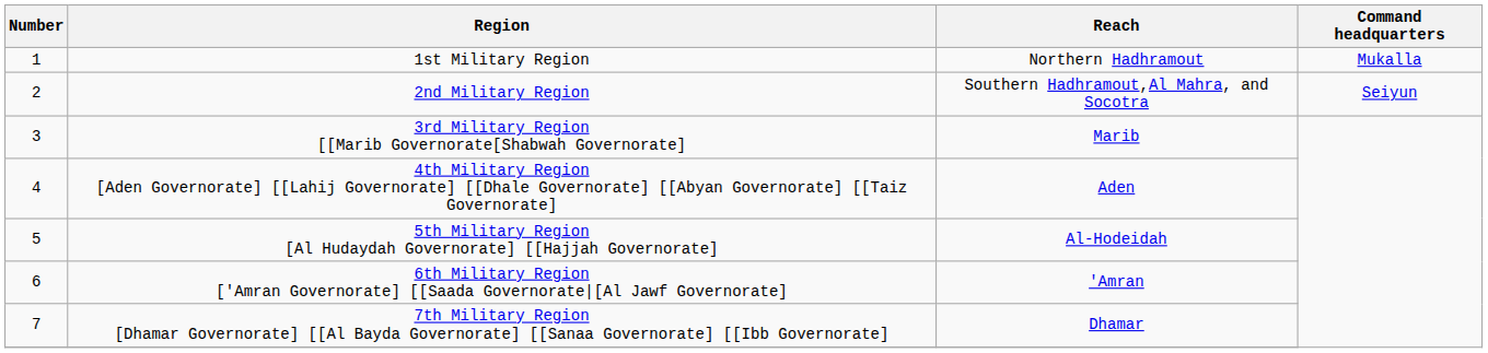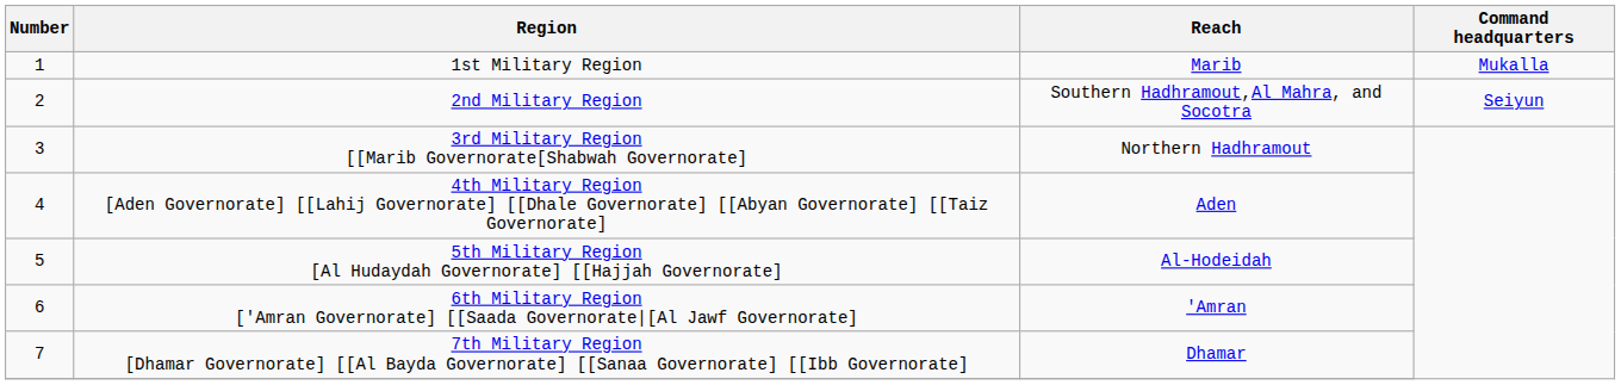1st Military Region | Reach: Northern Hadhramout -> Marib
3rd Military Region [[Marib Governorate[Shabwah Governorate] | Reach: Marib -> Northern Hadhramout
